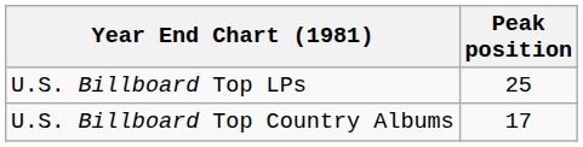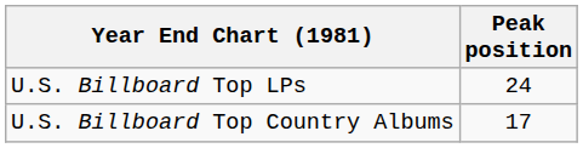U.S. Billboard Top LPs | Peak position: 25 -> 24
